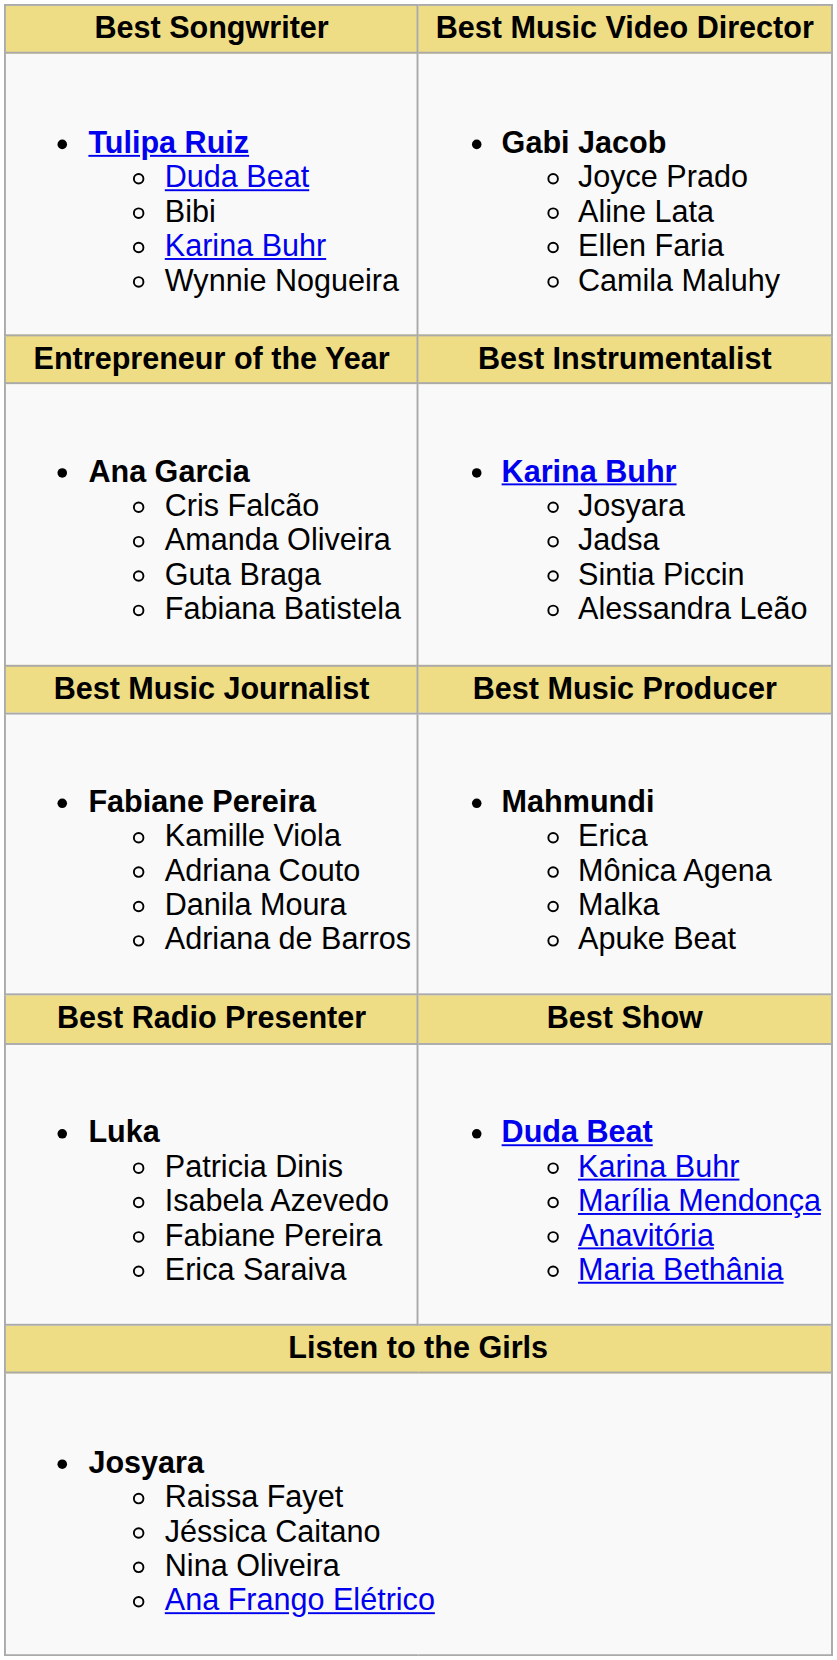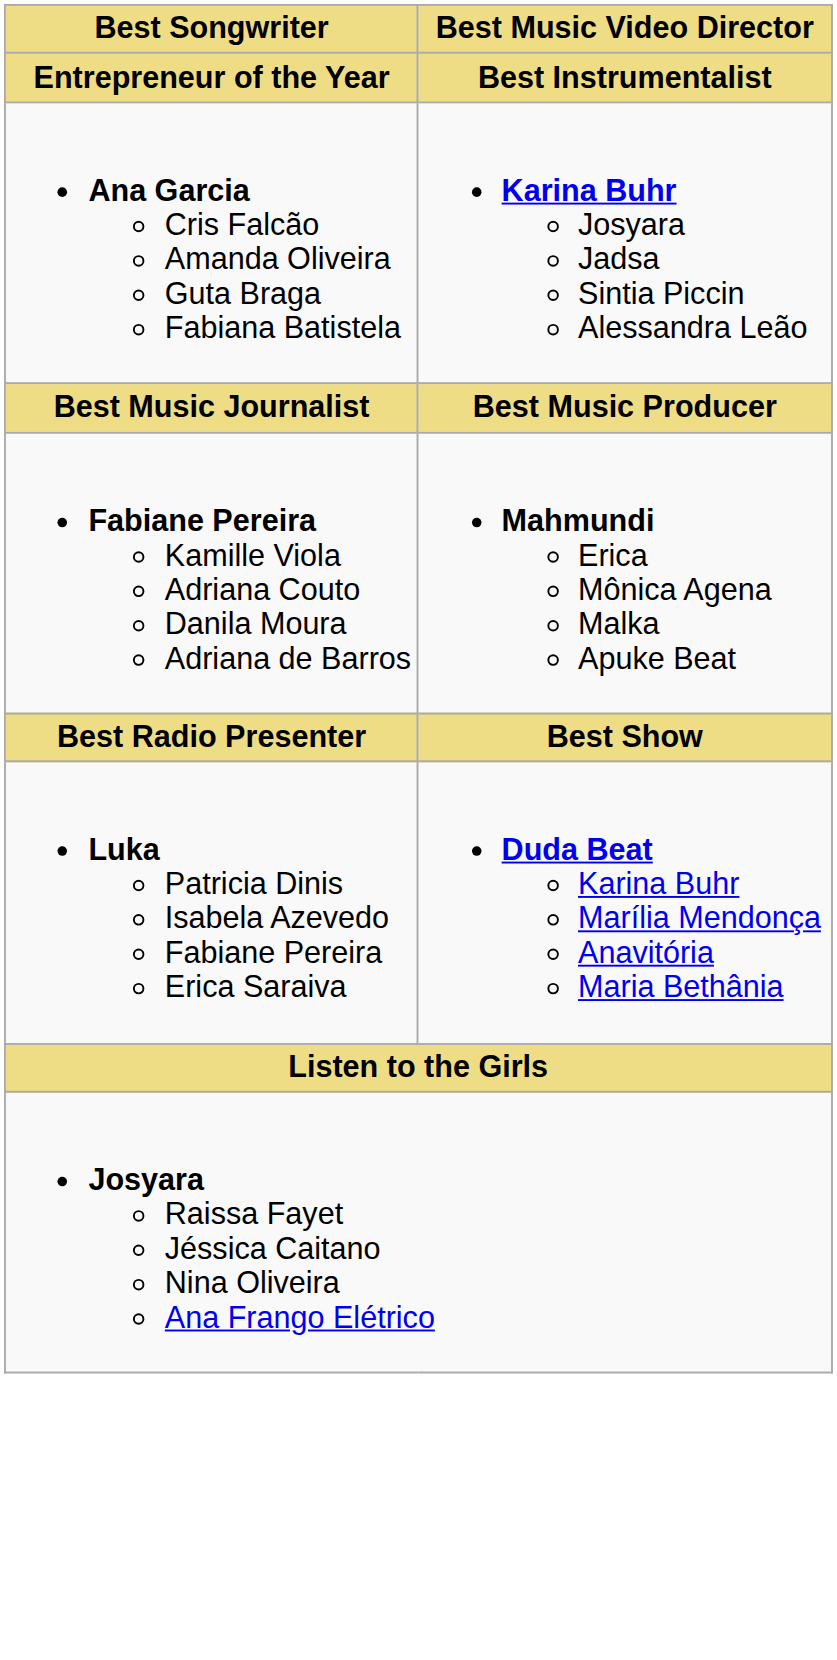- row: Tulipa Ruiz Duda Beat Bibi Karina Buhr Wynnie Nogueira | Gabi Jacob Joyce Prado Aline Lata Ellen Faria Camila Maluhy
